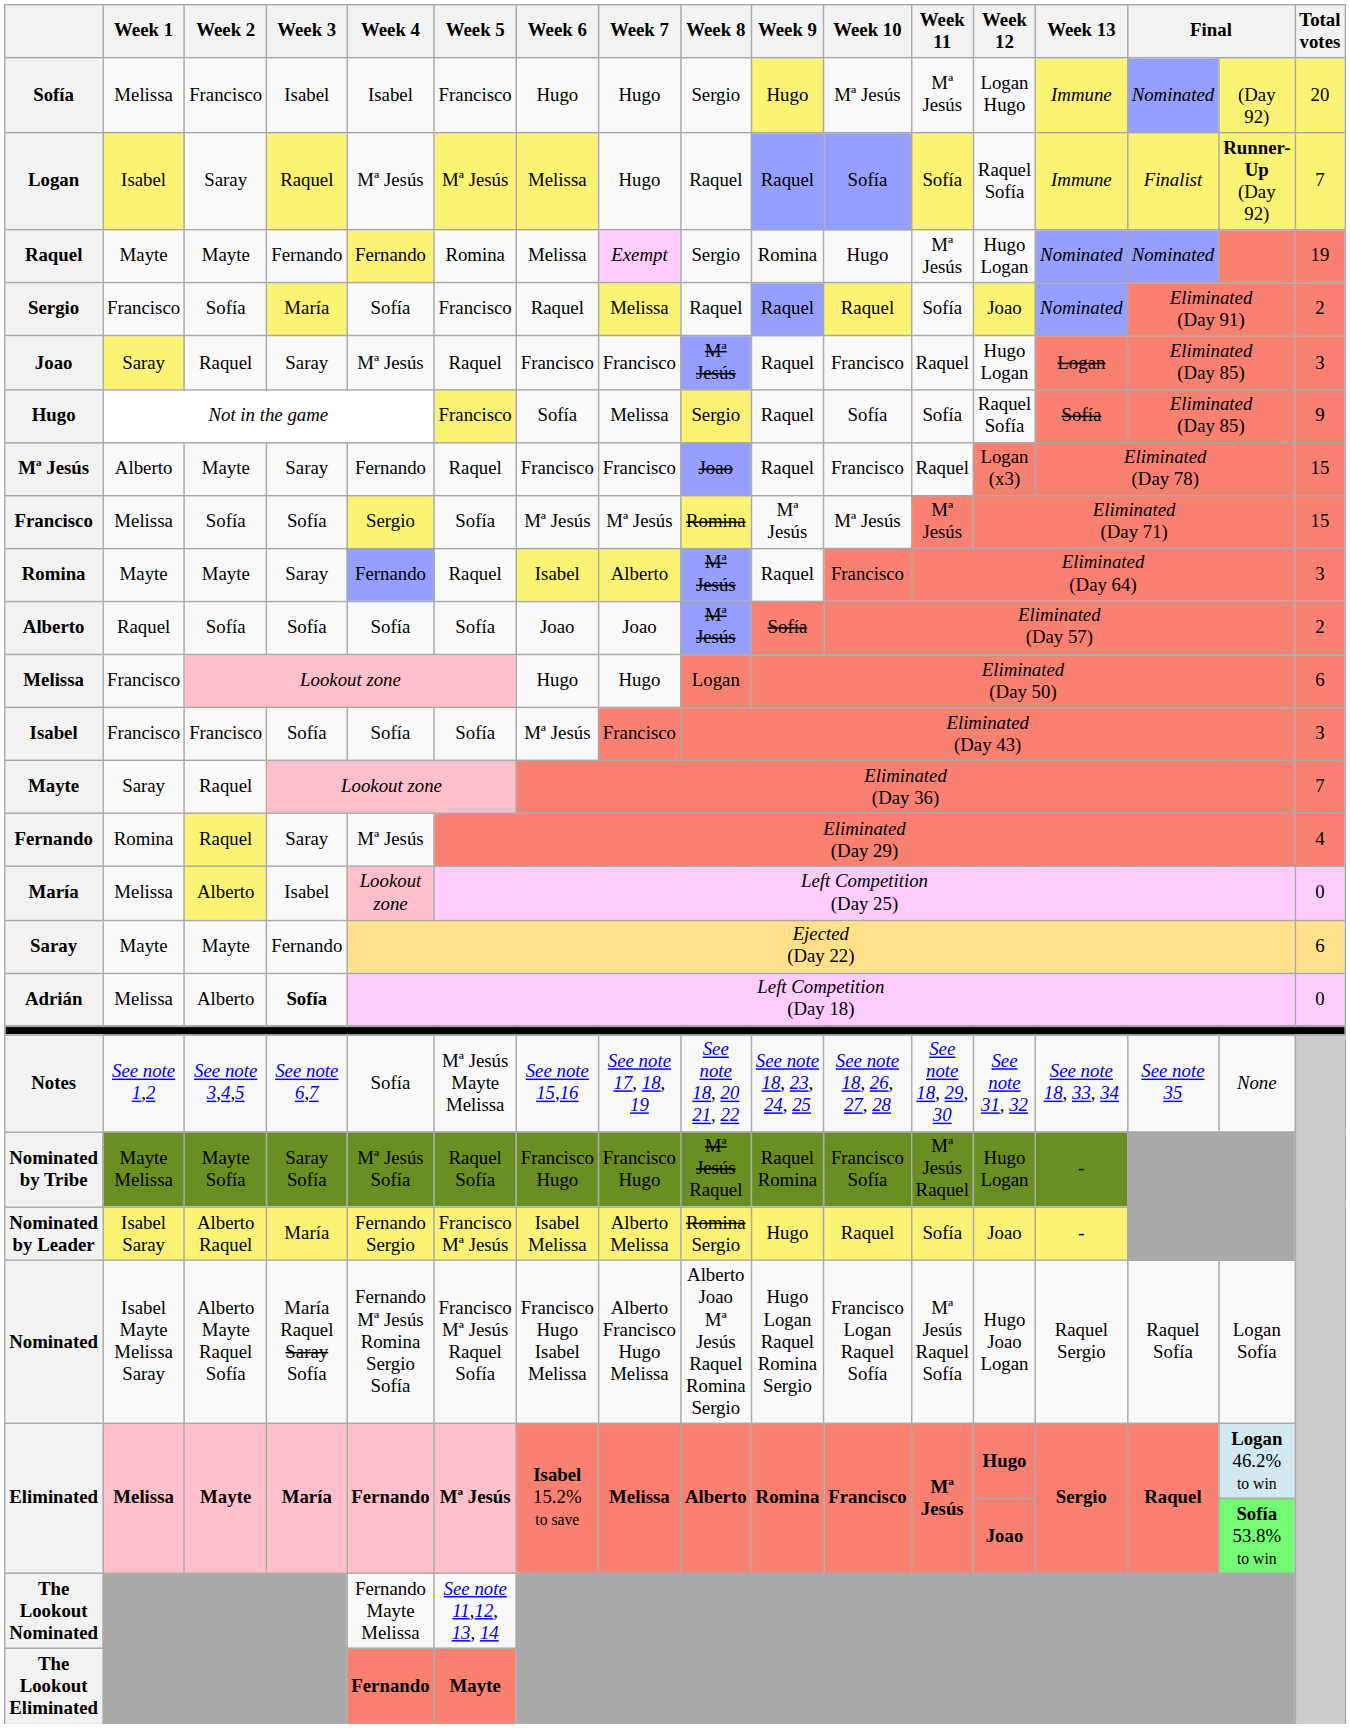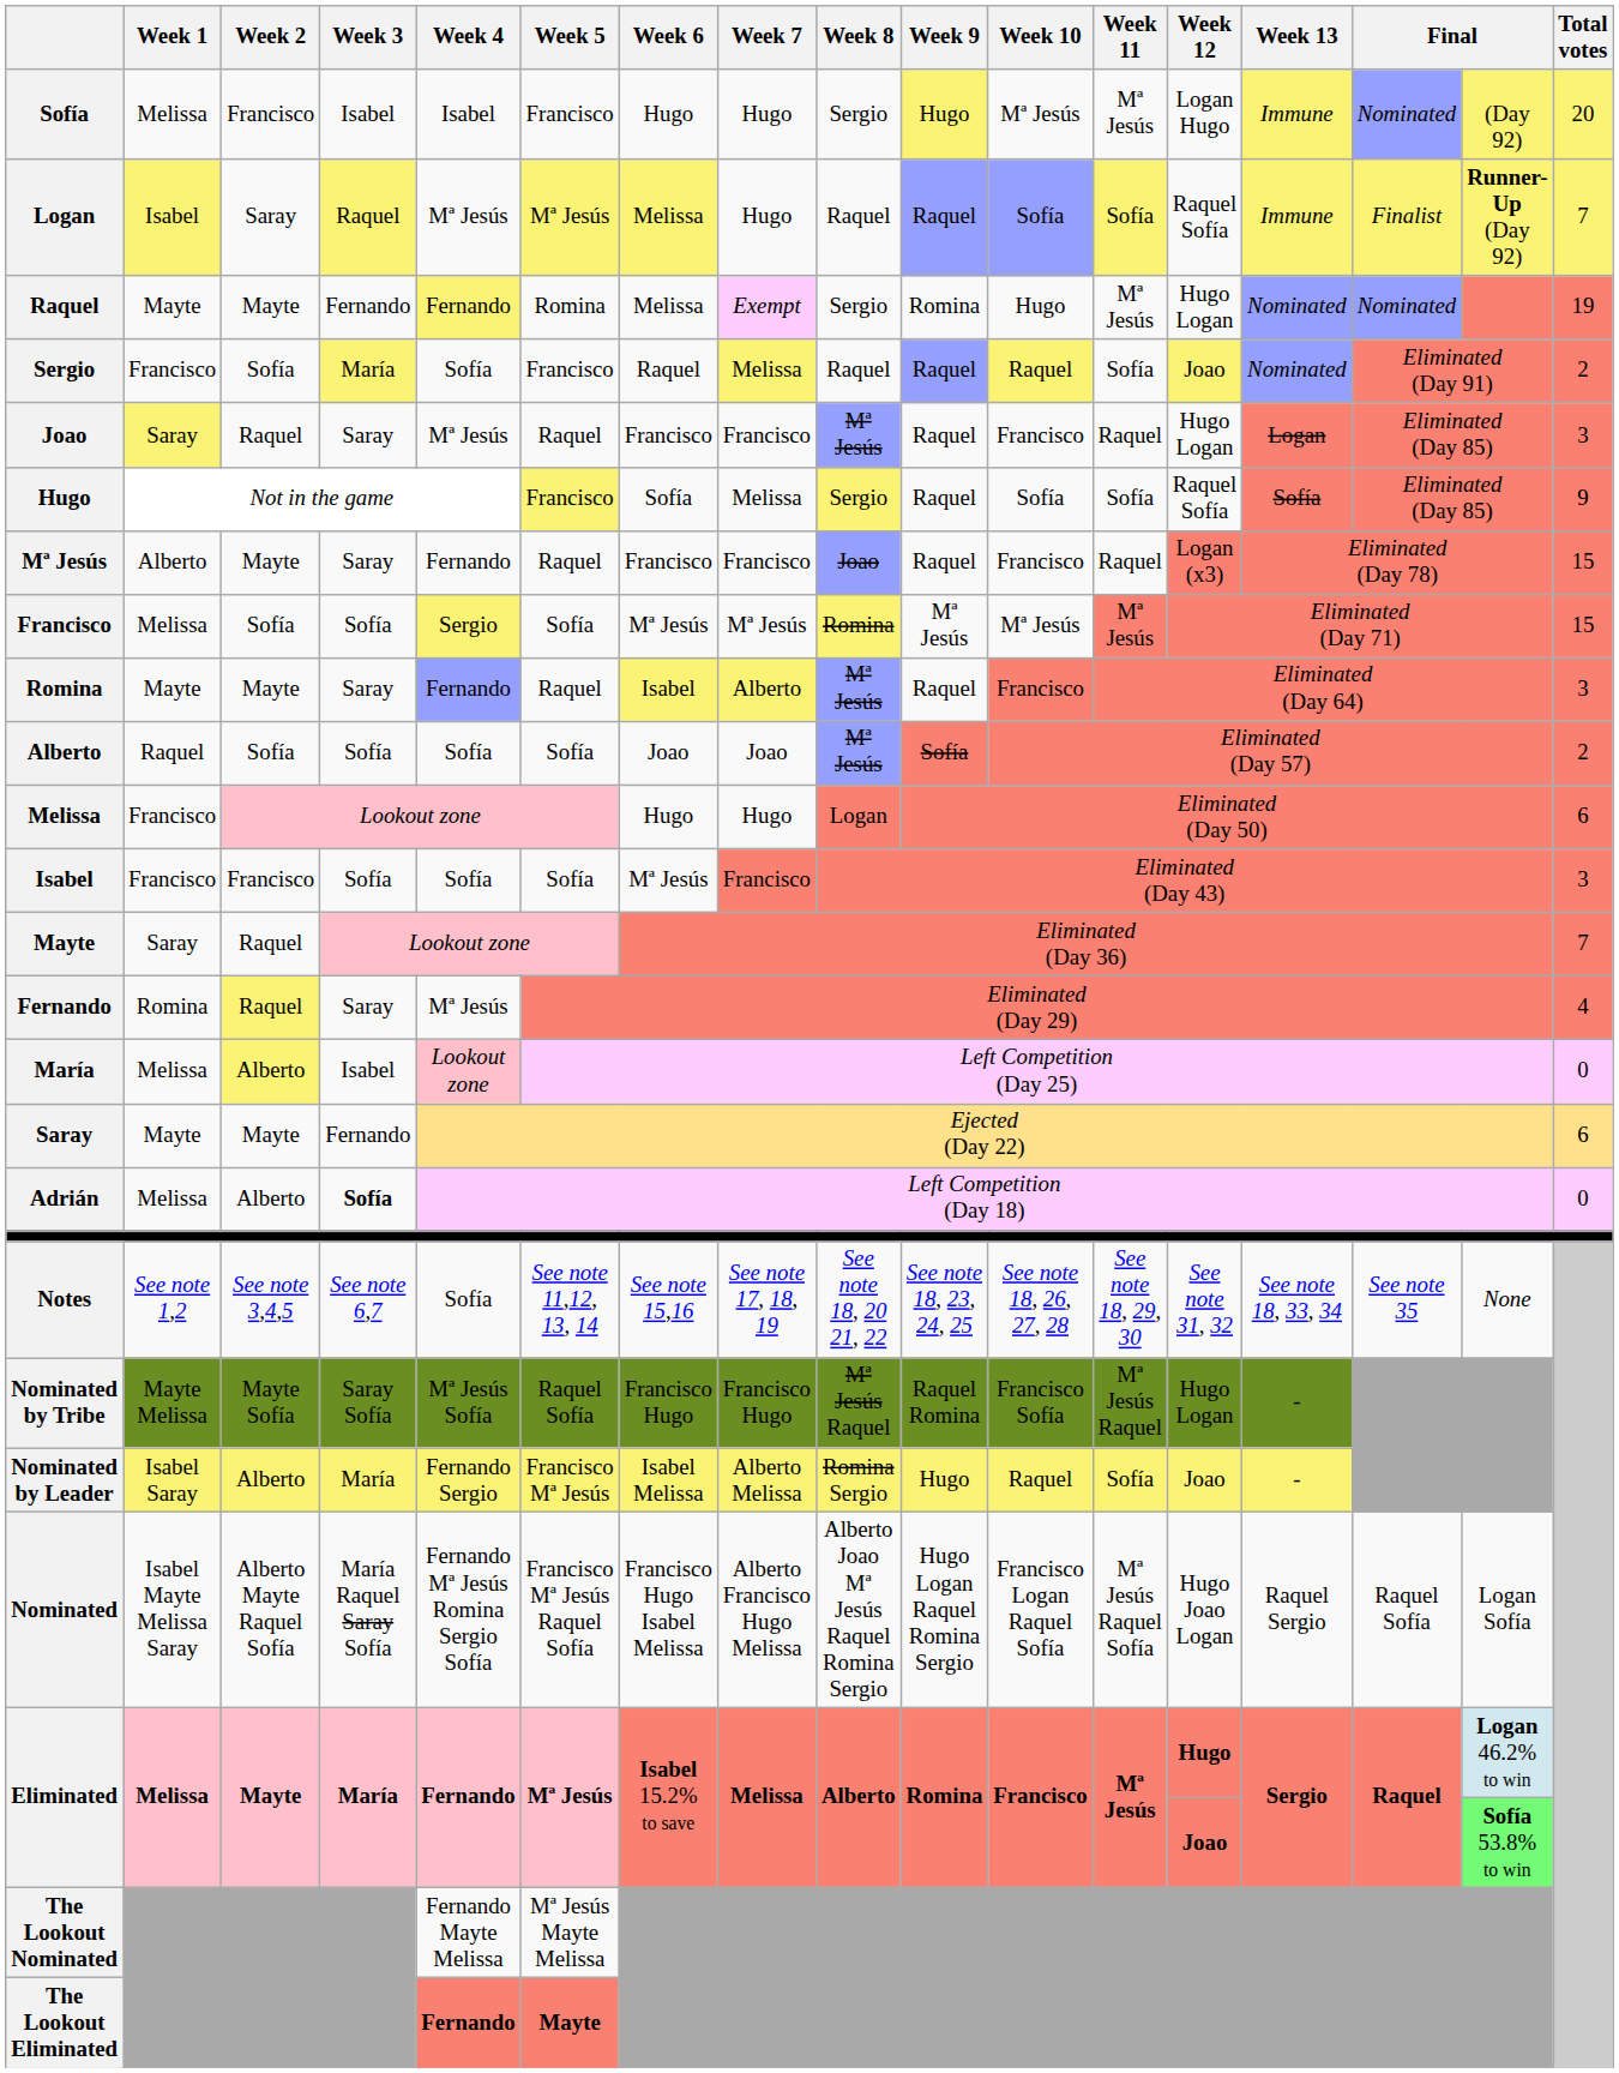Notes | Week 5: Mª Jesús Mayte Melissa -> See note 11,12, 13, 14
Nominated by Leader | Week 2: Alberto Raquel -> Alberto
The Lookout Nominated | Week 5: See note 11,12, 13, 14 -> Mª Jesús Mayte Melissa
